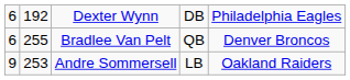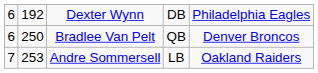Bradlee Van Pelt | column 2: 255 -> 250
Andre Sommersell | column 1: 9 -> 7
